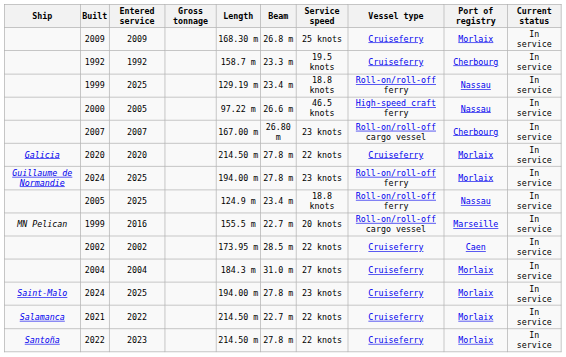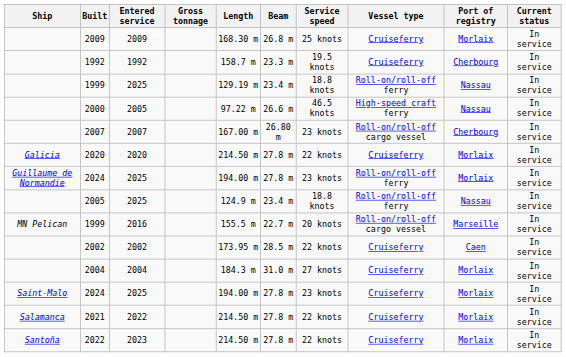2021 | Beam: 22.7 m -> 27.8 m
